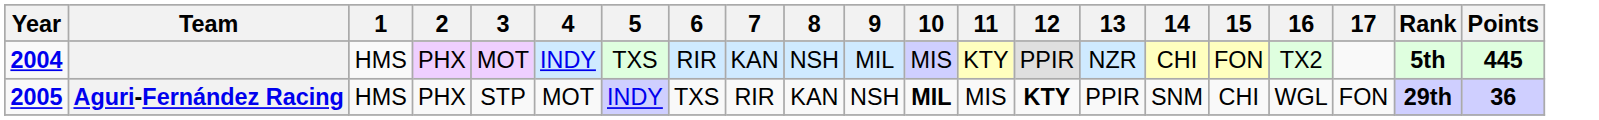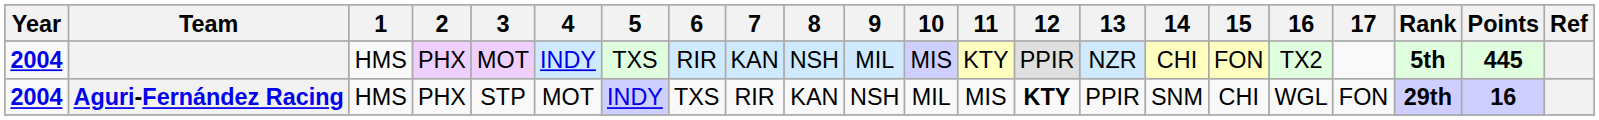+ column: Ref
Aguri-Fernández Racing | Year: 2005 -> 2004
Aguri-Fernández Racing | 10: bold -> normal
Aguri-Fernández Racing | Points: 36 -> 16
